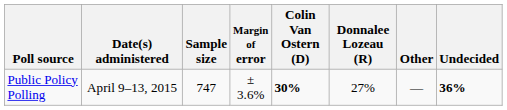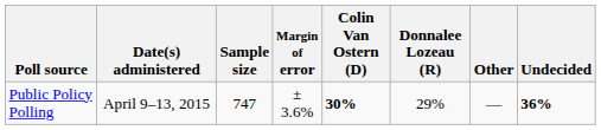Public Policy Polling | Donnalee Lozeau (R): 27% -> 29%
